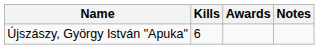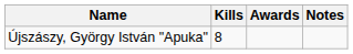Újszászy, György István "Apuka" | Kills: 6 -> 8
